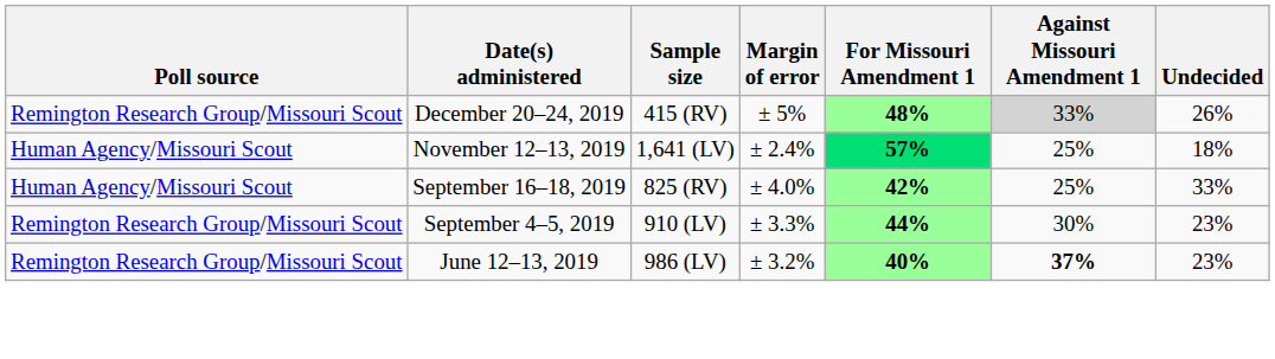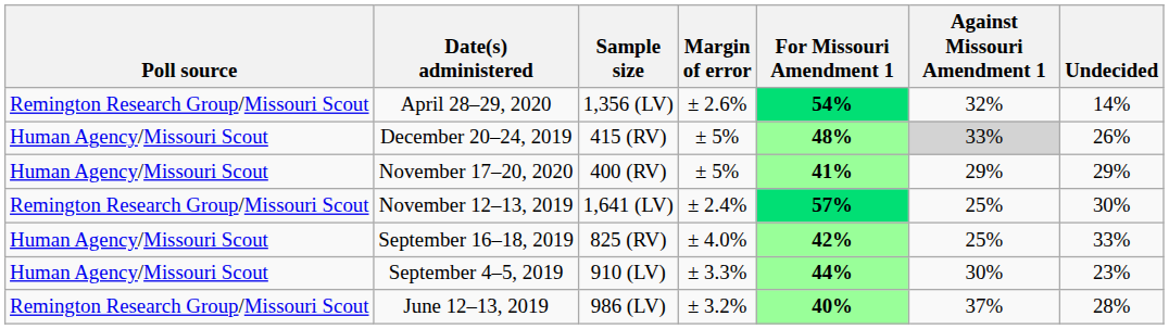+ row: Remington Research Group/Missouri Scout | April 28–29, 2020 | 1,356 (LV) | ± 2.6% | 54% | 32% | 14%
December 20–24, 2019 | Poll source: Remington Research Group/Missouri Scout -> Human Agency/Missouri Scout
+ row: Human Agency/Missouri Scout | November 17–20, 2020 | 400 (RV) | ± 5% | 41% | 29% | 29%
November 12–13, 2019 | Poll source: Human Agency/Missouri Scout -> Remington Research Group/Missouri Scout
November 12–13, 2019 | Undecided: 18% -> 30%
September 4–5, 2019 | Poll source: Remington Research Group/Missouri Scout -> Human Agency/Missouri Scout
June 12–13, 2019 | Against Missouri Amendment 1: bold -> normal
June 12–13, 2019 | Undecided: 23% -> 28%
